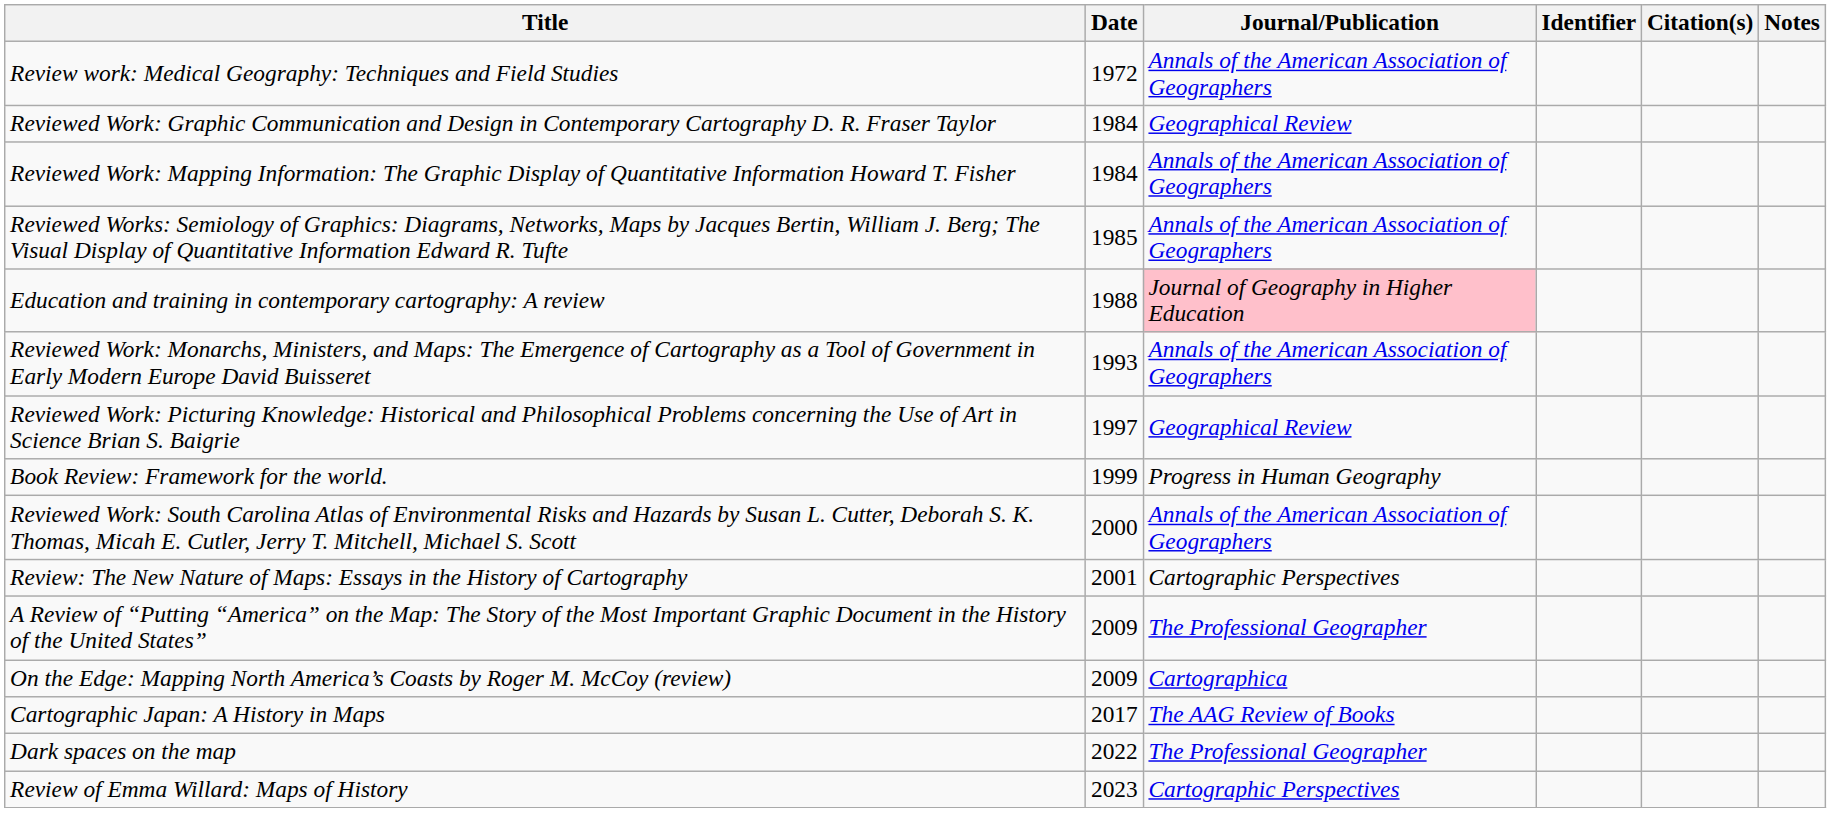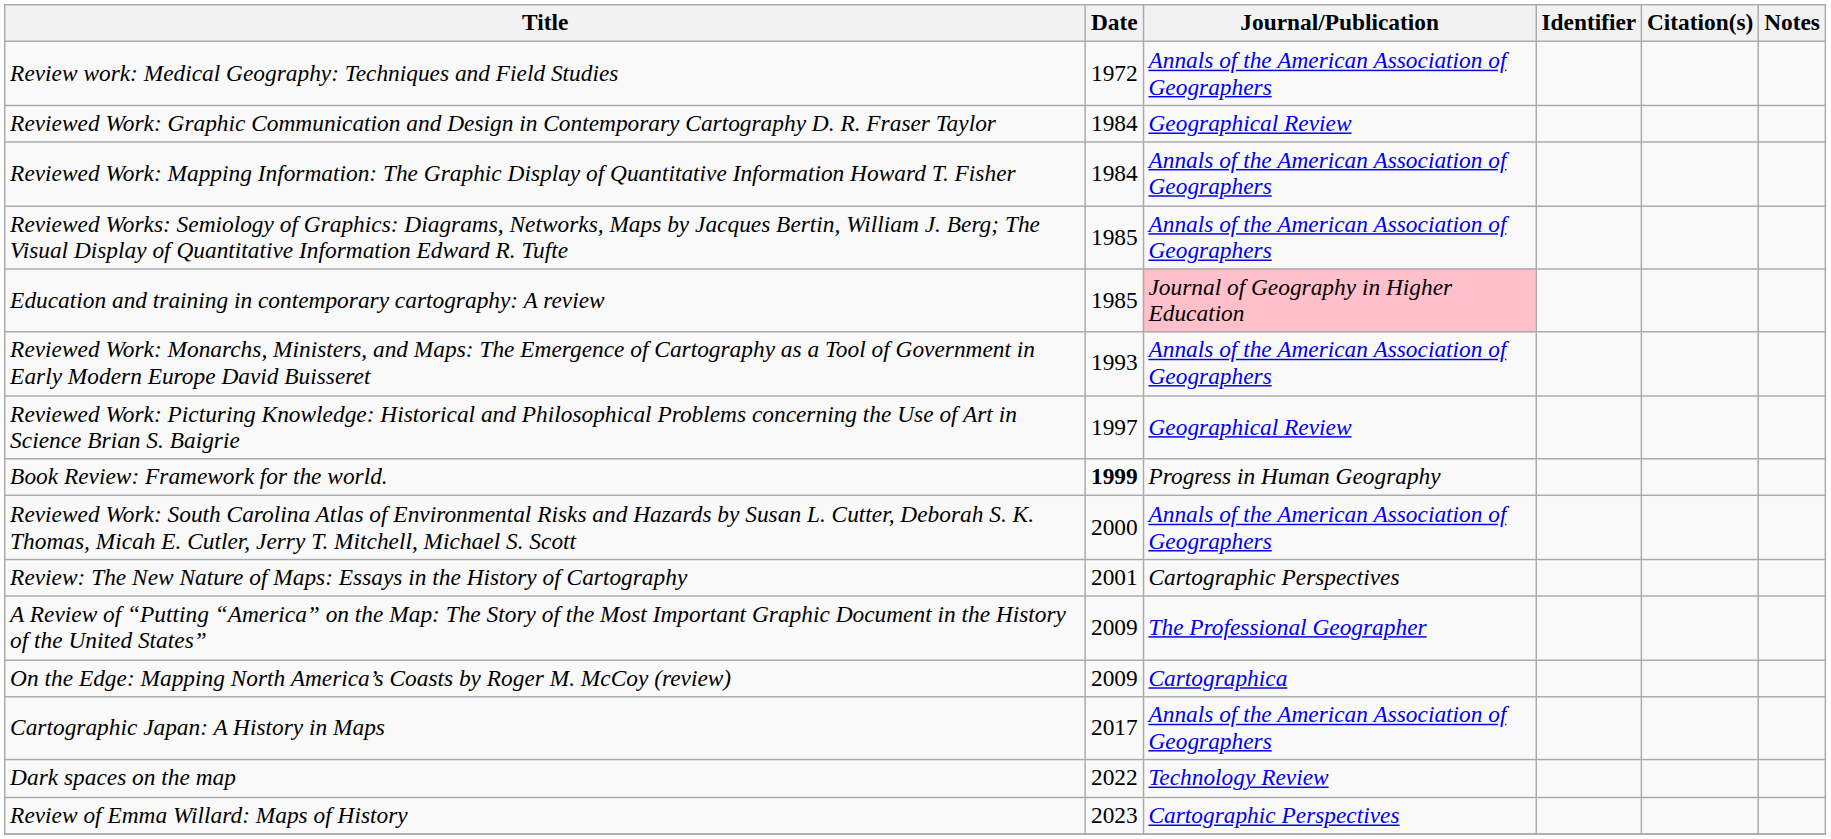Education and training in contemporary cartography: A review | Date: 1988 -> 1985
Book Review: Framework for the world. | Date: normal -> bold
Cartographic Japan: A History in Maps | Journal/Publication: The AAG Review of Books -> Annals of the American Association of Geographers
Dark spaces on the map | Journal/Publication: The Professional Geographer -> Technology Review
